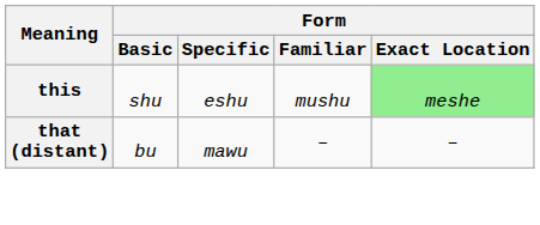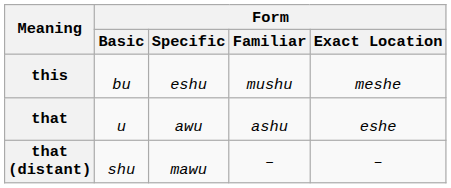this | Form / Basic: shu -> bu
this | Form / Exact Location: lightgreen background -> no background
+ row: that | u | awu | ashu | eshe
that (distant) | Form / Basic: bu -> shu
